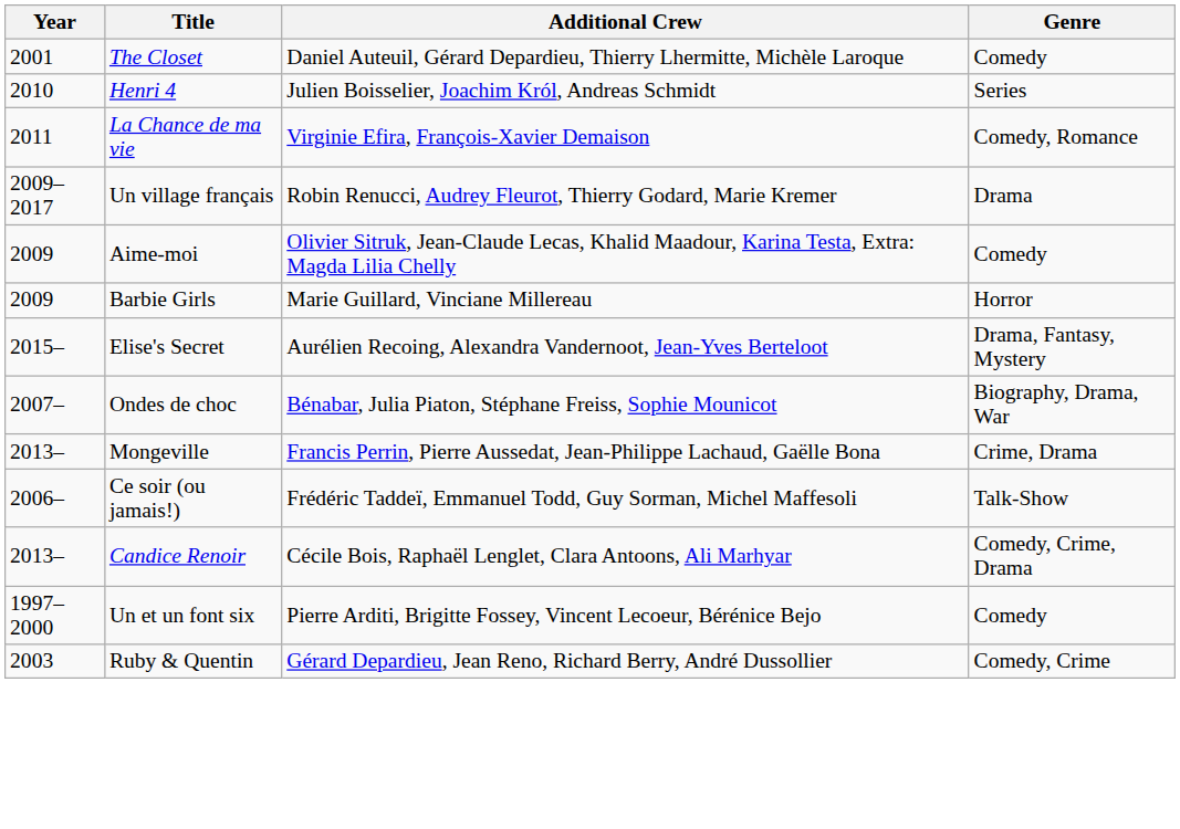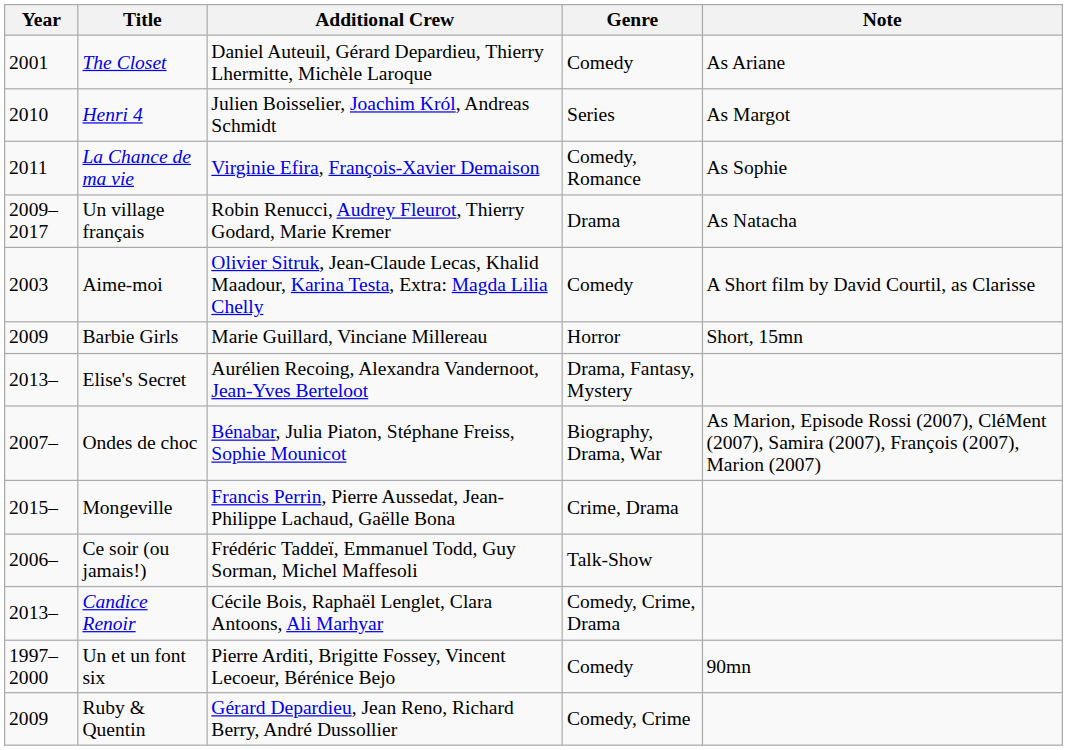+ column: Note | As Ariane | As Margot | As Sophie | As Natacha | A Short film by David Courtil, as Clarisse | Short, 15mn | As Marion, Episode Rossi (2007), CléMent (2007), Samira (2007), François (2007), Marion (2007) | 90mn
Aime-moi | Year: 2009 -> 2003
Elise's Secret | Year: 2015– -> 2013–
Mongeville | Year: 2013– -> 2015–
Ruby & Quentin | Year: 2003 -> 2009
